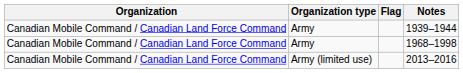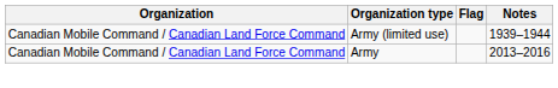1939–1944 | Organization type: Army -> Army (limited use)
- row: Canadian Mobile Command / Canadian Land Force Command | Army | 1968–1998
2013–2016 | Organization type: Army (limited use) -> Army
